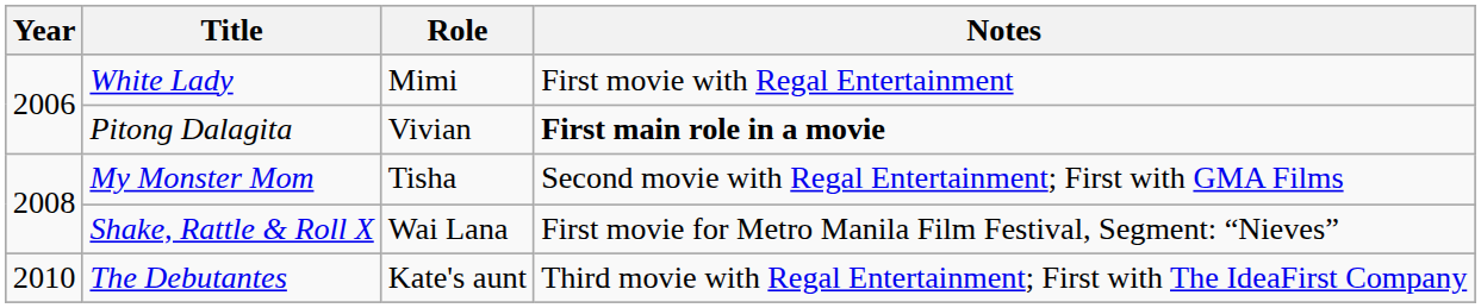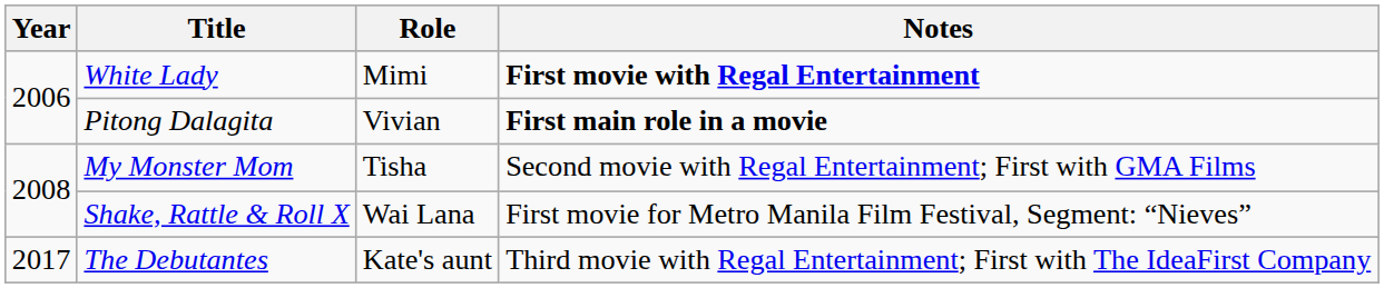White Lady | Notes: normal -> bold
The Debutantes | Year: 2010 -> 2017
